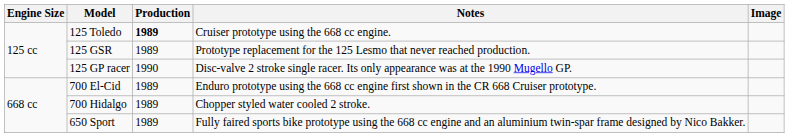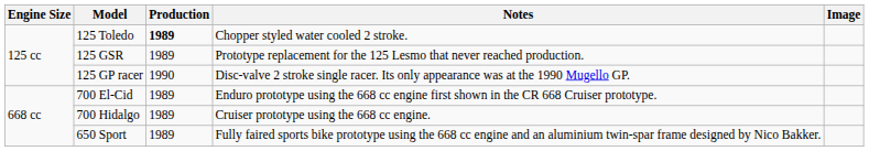125 Toledo | Notes: Cruiser prototype using the 668 cc engine. -> Chopper styled water cooled 2 stroke.
700 Hidalgo | Notes: Chopper styled water cooled 2 stroke. -> Cruiser prototype using the 668 cc engine.
